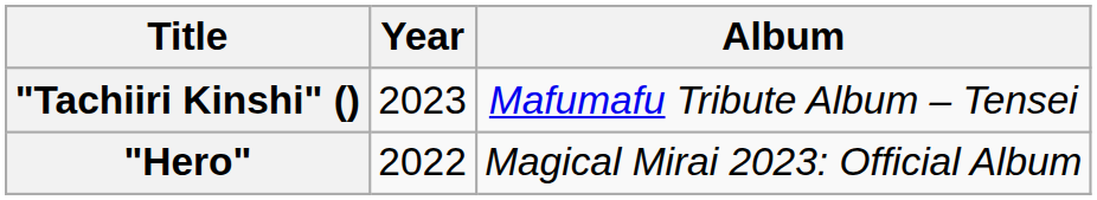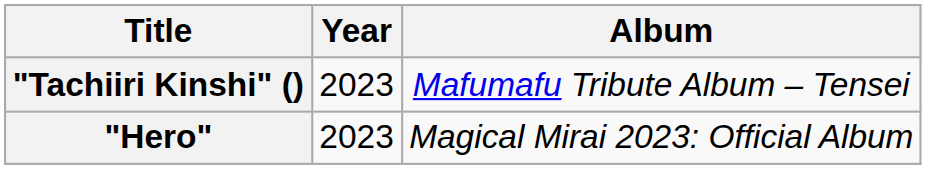"Hero" | Year: 2022 -> 2023
